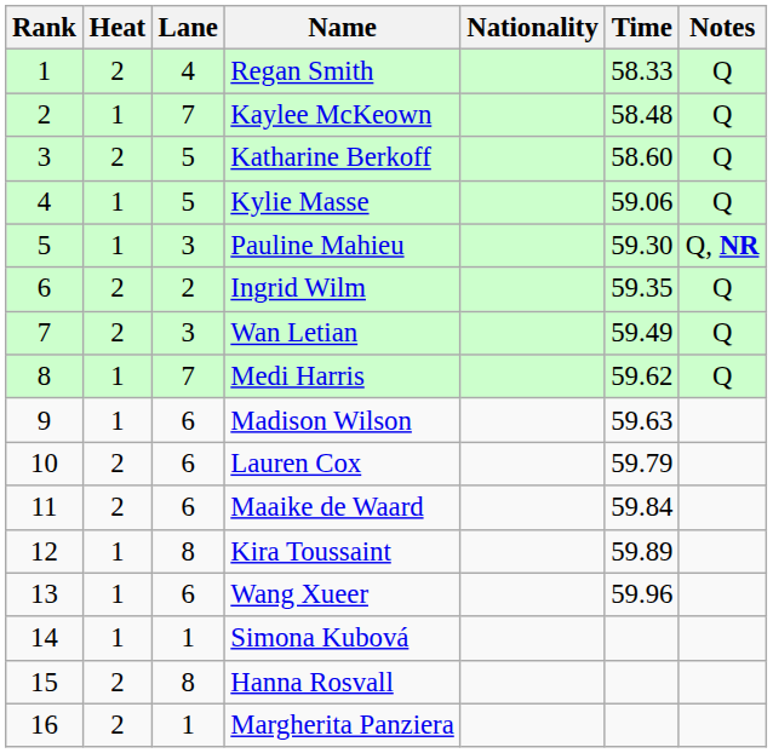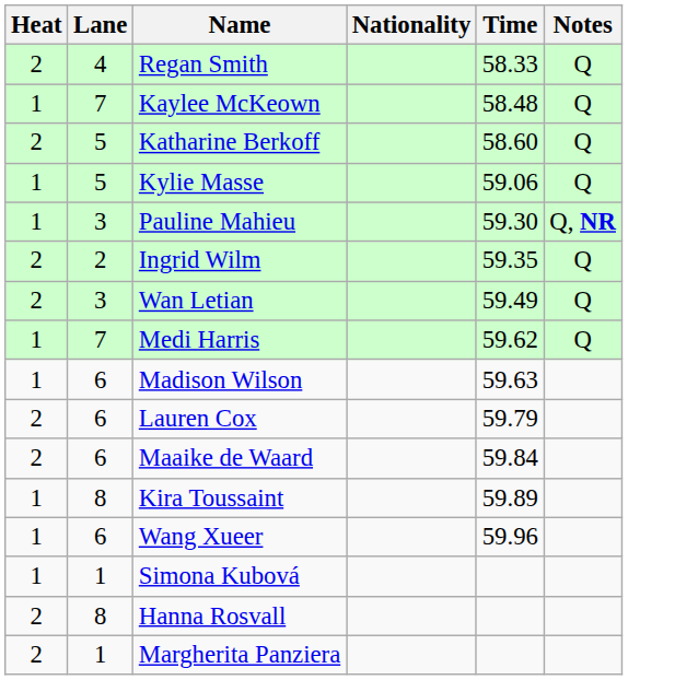- column: Rank | 1 | 2 | 3 | 4 | 5 | 6 | 7 | 8 | 9 | 10 | 11 | 12 | 13 | 14 | 15 | 16
